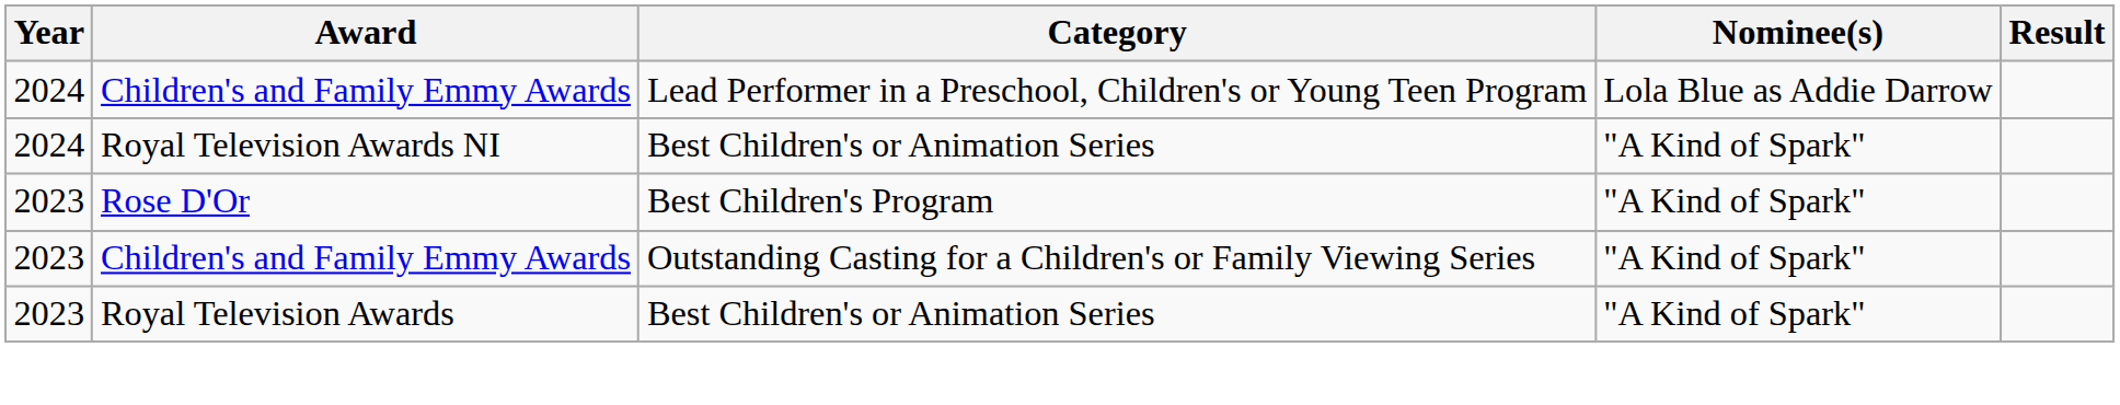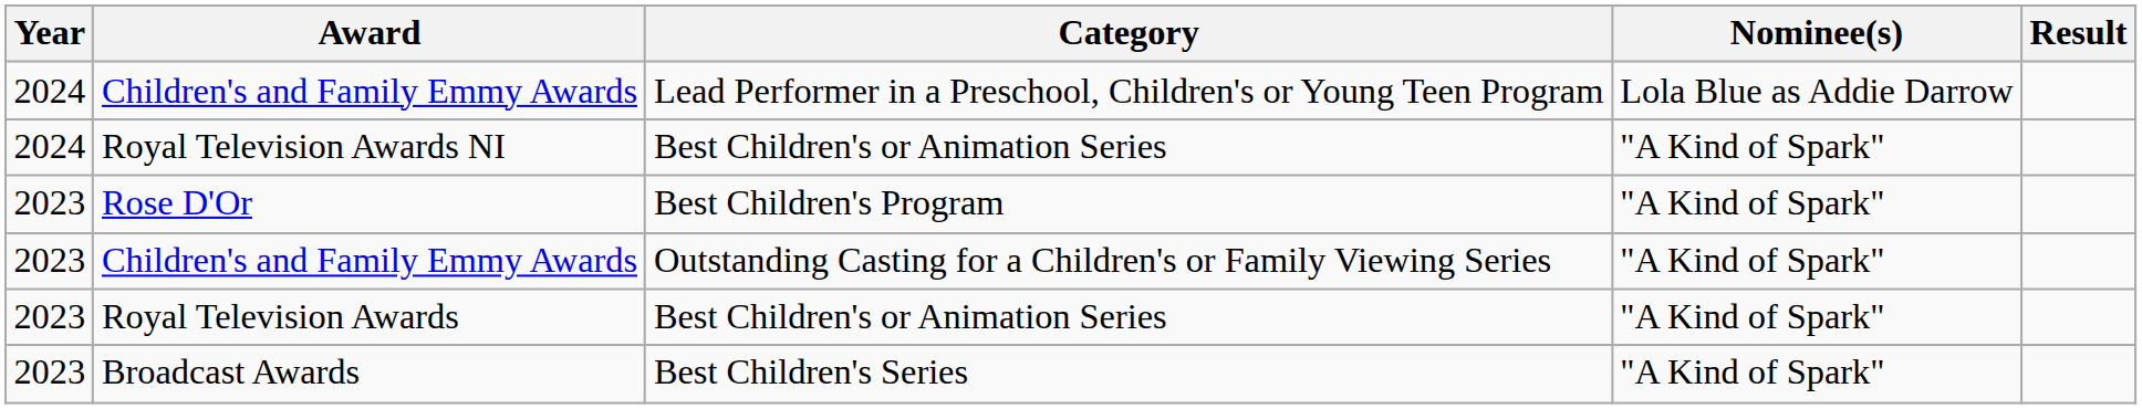+ row: 2023 | Broadcast Awards | Best Children's Series | "A Kind of Spark"
